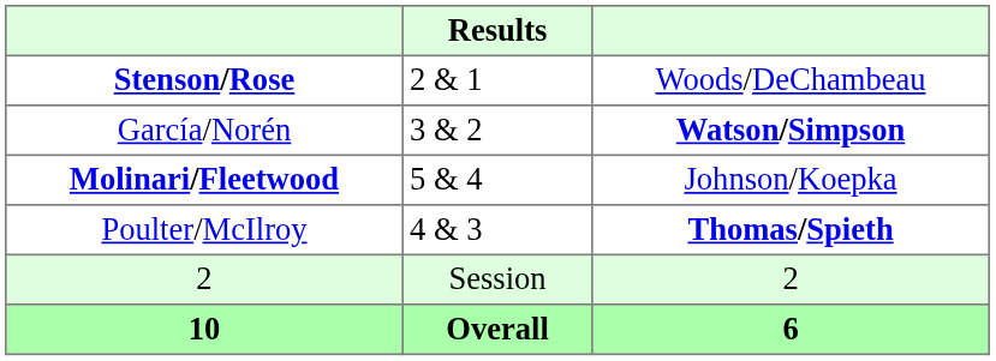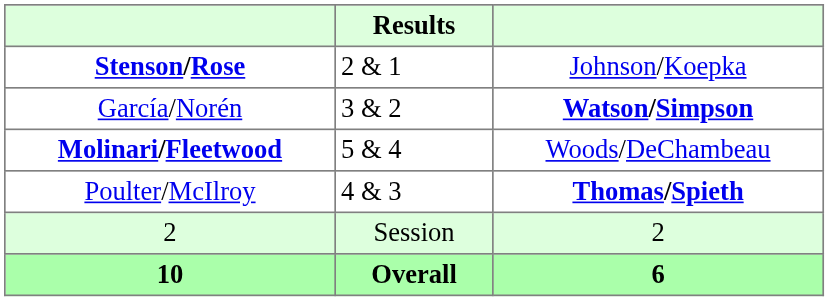Stenson/Rose | column 3: Woods/DeChambeau -> Johnson/Koepka
Molinari/Fleetwood | column 3: Johnson/Koepka -> Woods/DeChambeau
